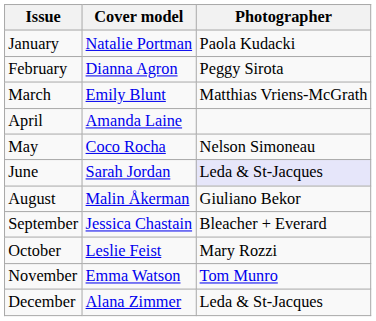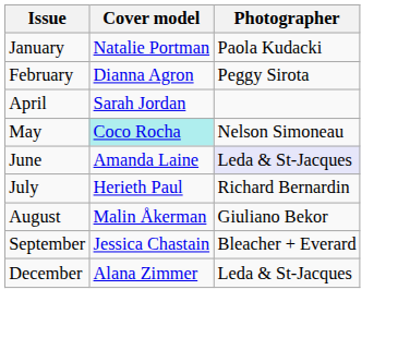- row: March | Emily Blunt | Matthias Vriens-McGrath
April | Cover model: Amanda Laine -> Sarah Jordan
May | Cover model: no background -> paleturquoise background
June | Cover model: Sarah Jordan -> Amanda Laine
+ row: July | Herieth Paul | Richard Bernardin
- row: October | Leslie Feist | Mary Rozzi
- row: November | Emma Watson | Tom Munro
